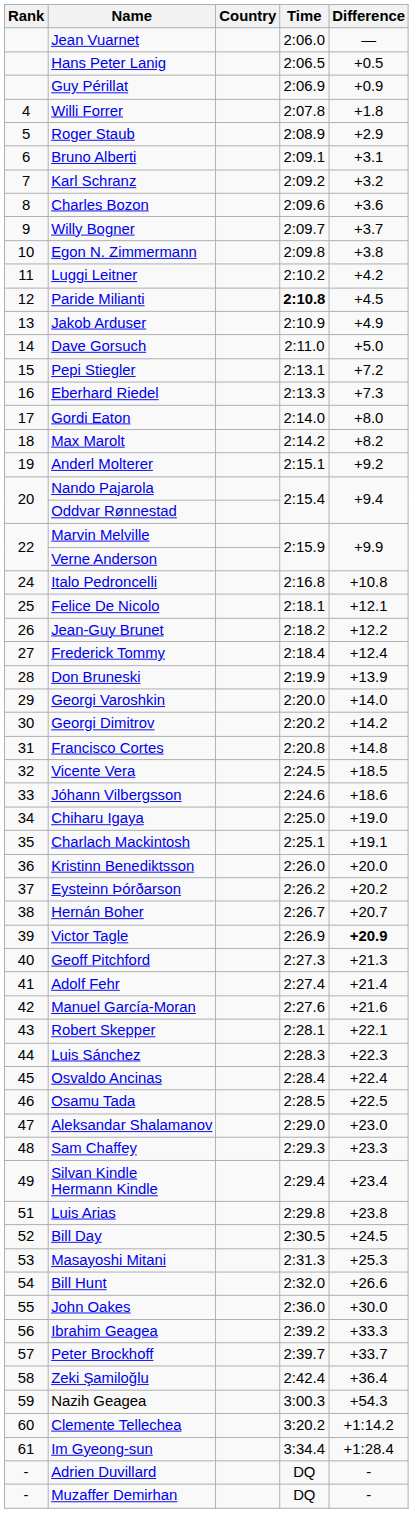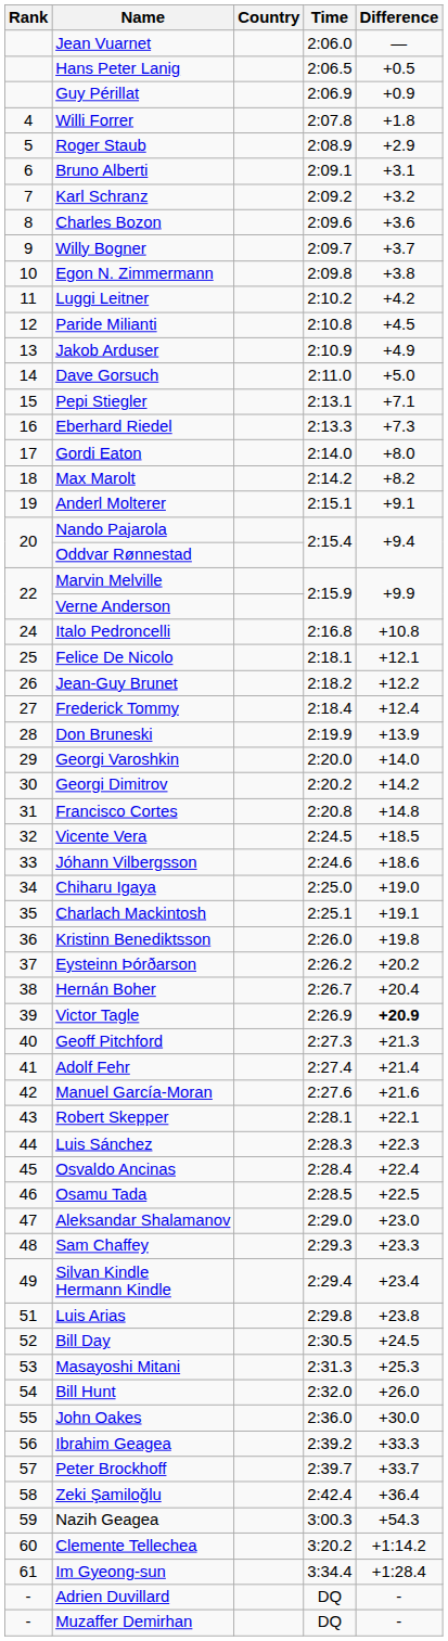Paride Milianti | Time: bold -> normal
Pepi Stiegler | Difference: +7.2 -> +7.1
Anderl Molterer | Difference: +9.2 -> +9.1
Kristinn Benediktsson | Difference: +20.0 -> +19.8
Hernán Boher | Difference: +20.7 -> +20.4
Bill Hunt | Difference: +26.6 -> +26.0
